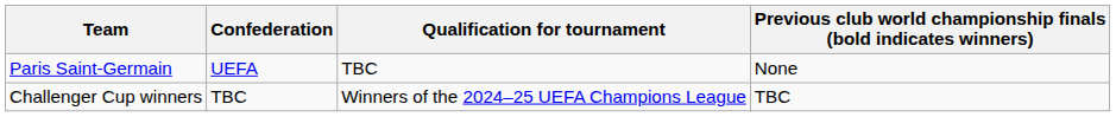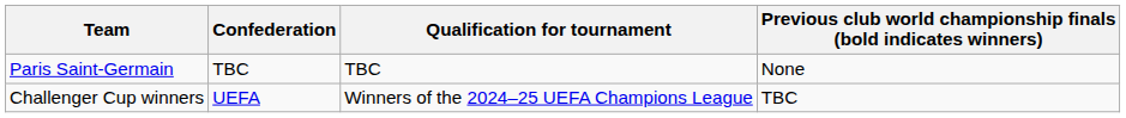Paris Saint-Germain | Confederation: UEFA -> TBC
Challenger Cup winners | Confederation: TBC -> UEFA
